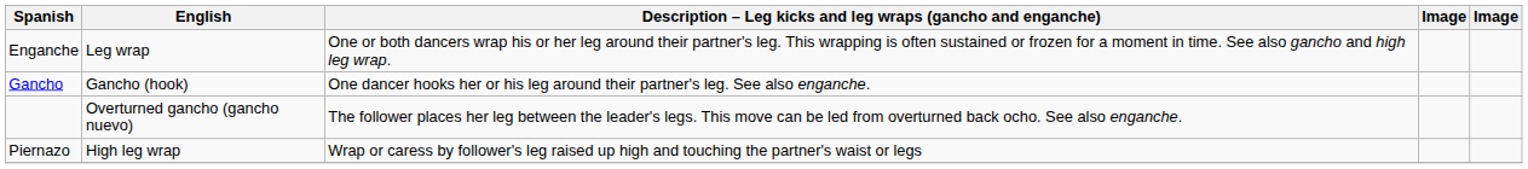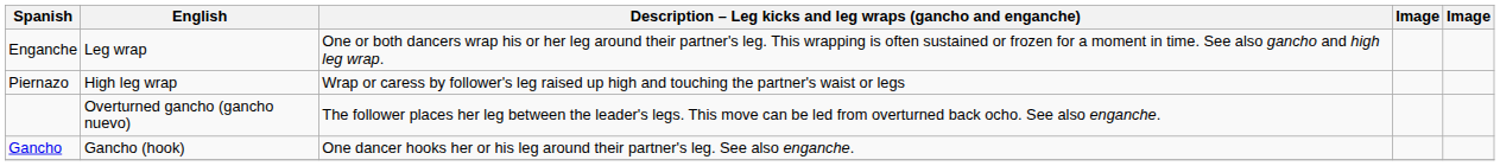rows swapped: Gancho <-> Piernazo
